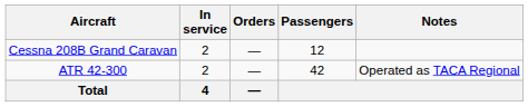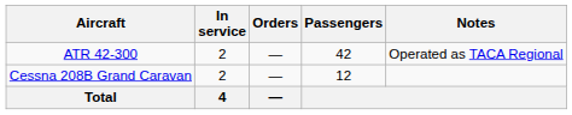rows swapped: ATR 42-300 <-> Cessna 208B Grand Caravan
